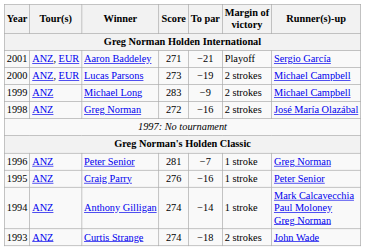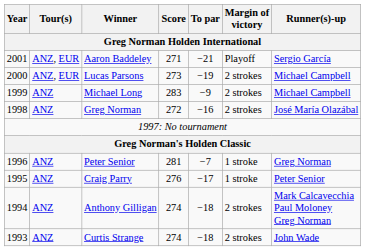Craig Parry | To par: −16 -> −17
Anthony Gilligan | To par: −14 -> −18
Anthony Gilligan | Margin of victory: 1 stroke -> 2 strokes
